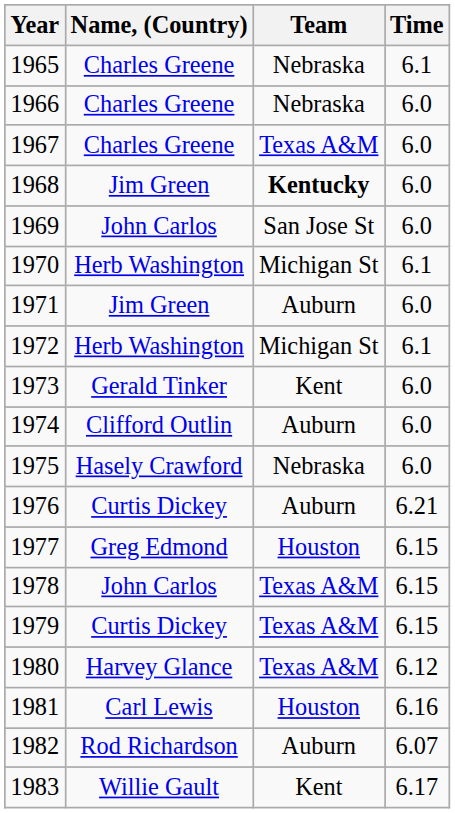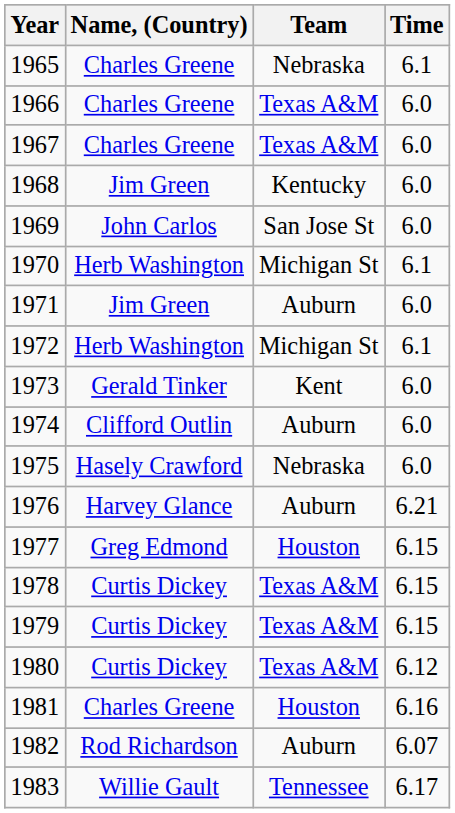1966 | Team: Nebraska -> Texas A&M
1968 | Team: bold -> normal
1976 | Name, (Country): Curtis Dickey -> Harvey Glance
1978 | Name, (Country): John Carlos -> Curtis Dickey
1980 | Name, (Country): Harvey Glance -> Curtis Dickey
1981 | Name, (Country): Carl Lewis -> Charles Greene
1983 | Team: Kent -> Tennessee
